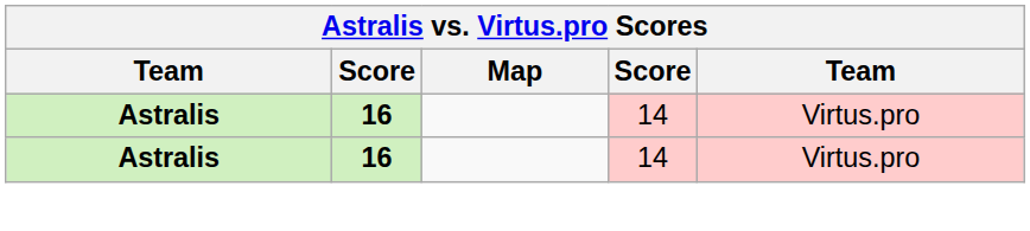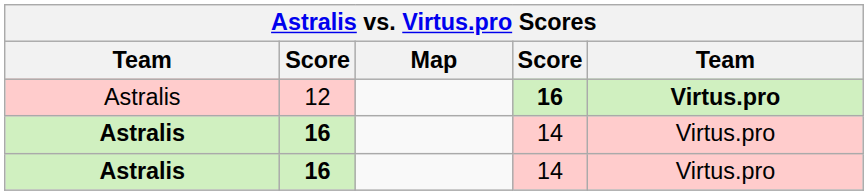+ row: Astralis | 12 | 16 | Virtus.pro
